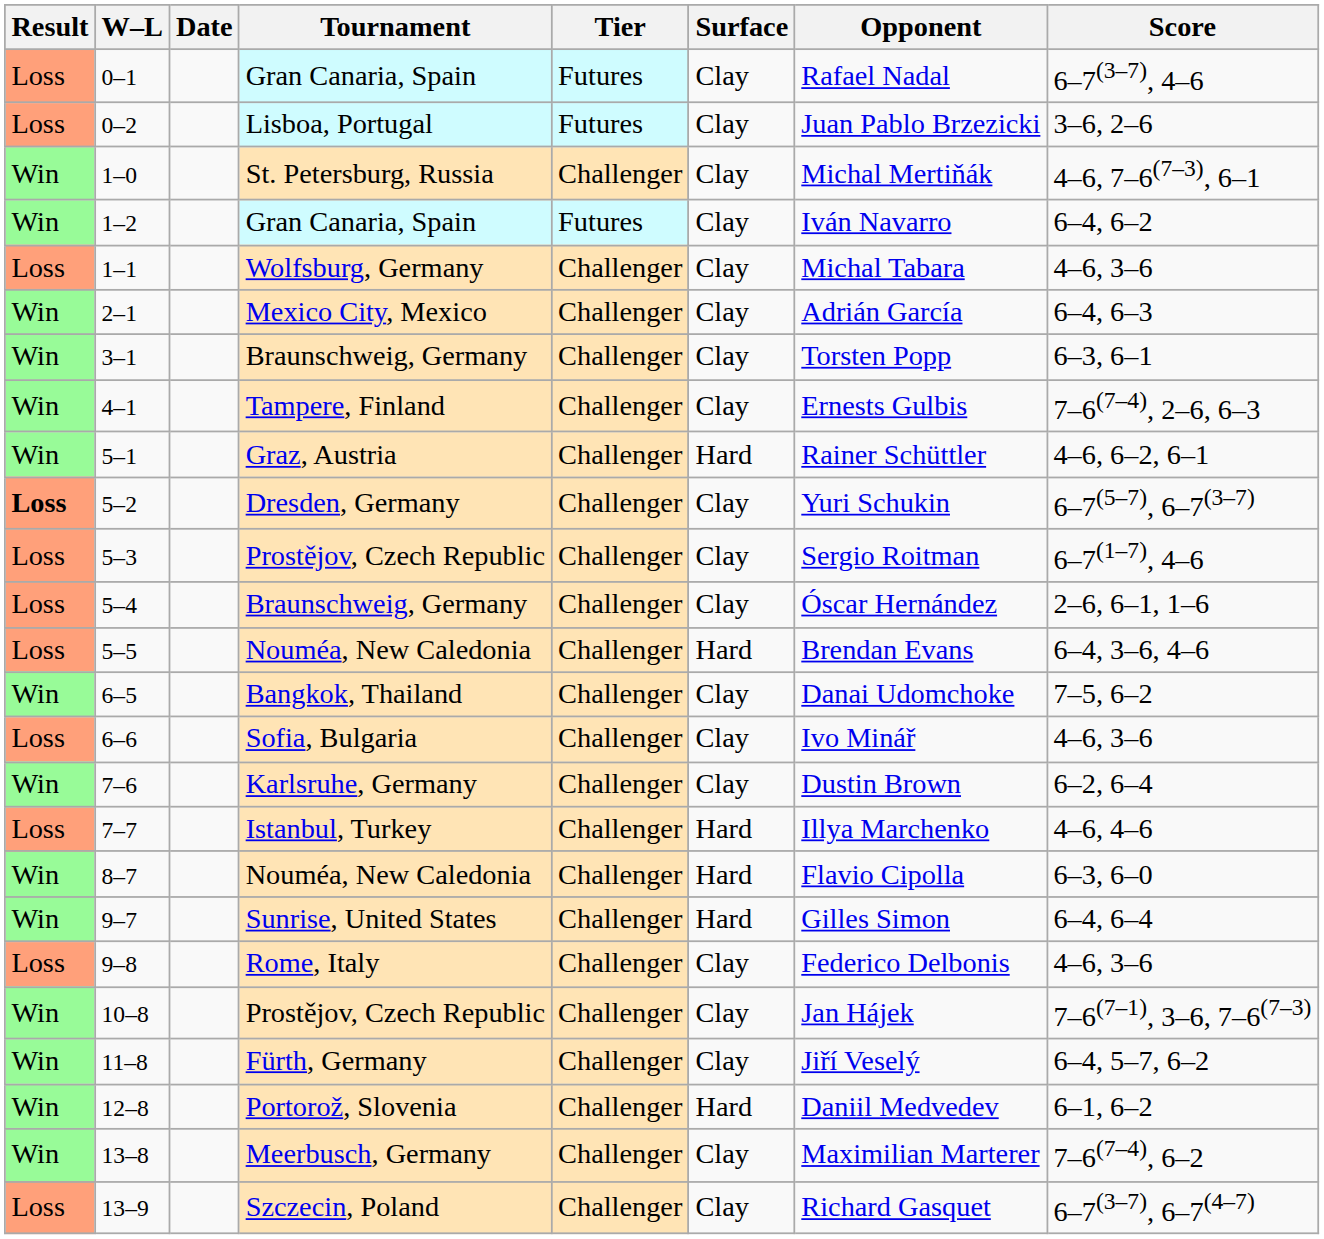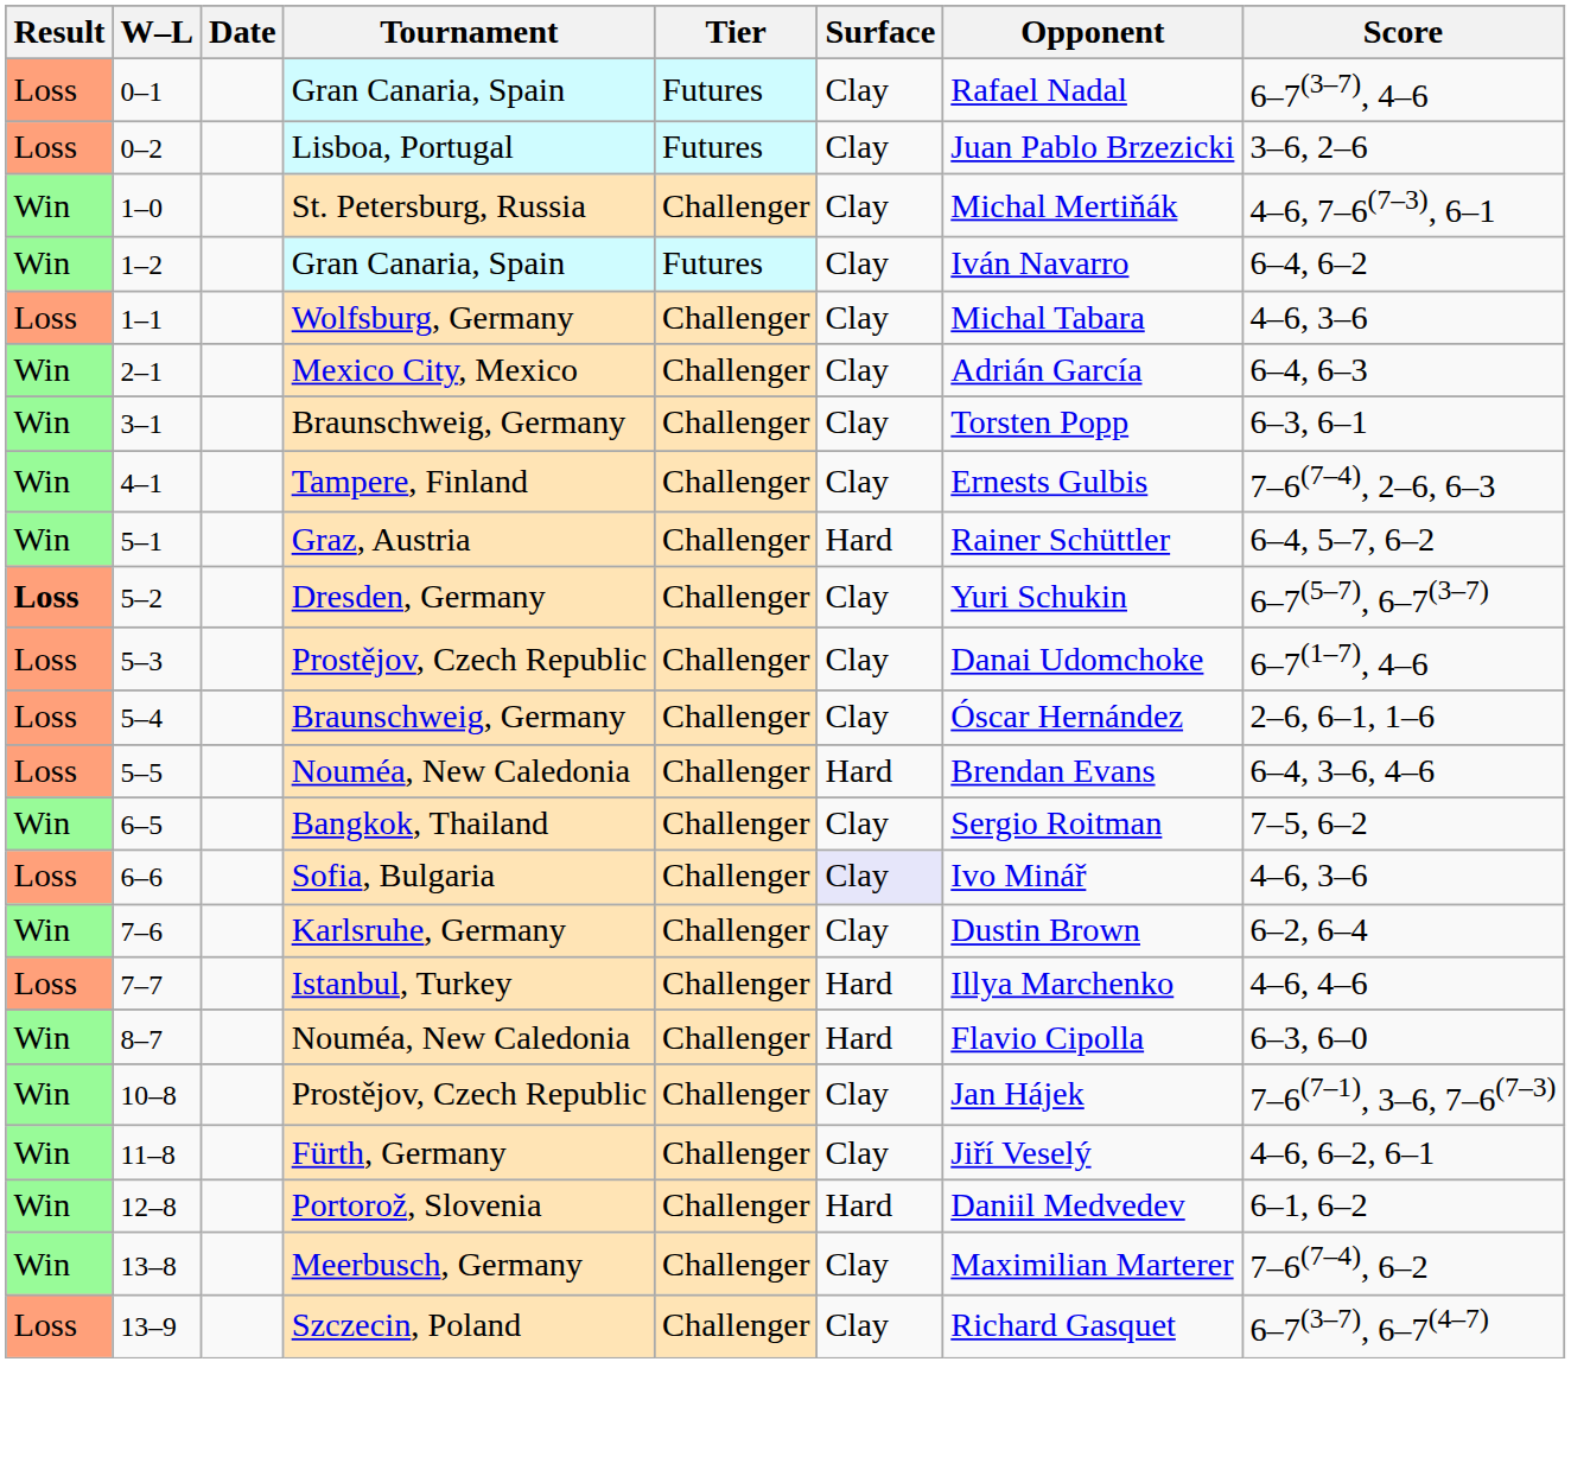5–1 | Score: 4–6, 6–2, 6–1 -> 6–4, 5–7, 6–2
5–3 | Opponent: Sergio Roitman -> Danai Udomchoke
6–5 | Opponent: Danai Udomchoke -> Sergio Roitman
6–6 | Surface: no background -> lavender background
- row: Win | 9–7 | Sunrise, United States | Challenger | Hard | Gilles Simon | 6–4, 6–4
- row: Loss | 9–8 | Rome, Italy | Challenger | Clay | Federico Delbonis | 4–6, 3–6
11–8 | Score: 6–4, 5–7, 6–2 -> 4–6, 6–2, 6–1
